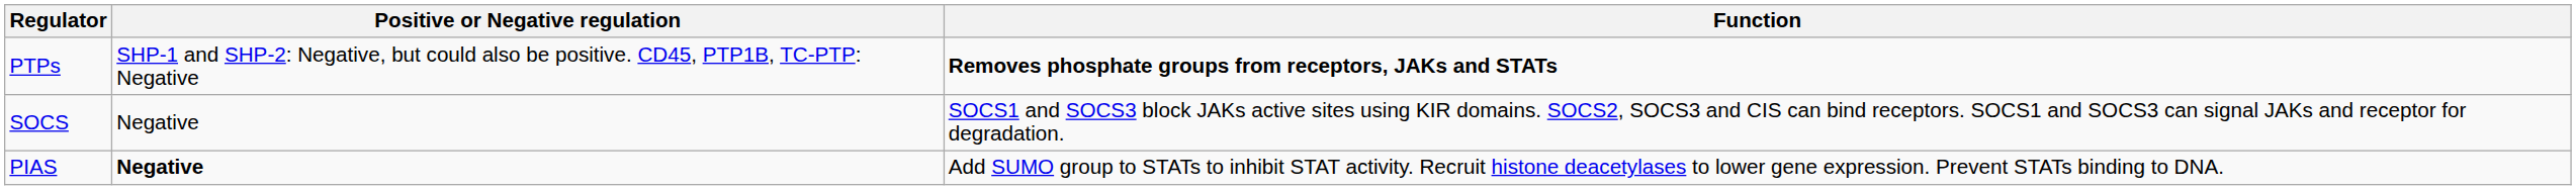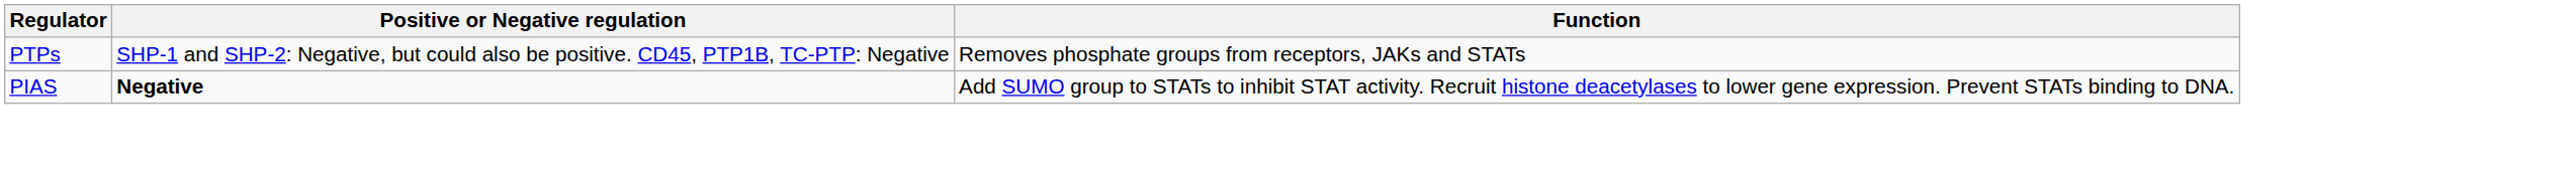PTPs | Function: bold -> normal
- row: SOCS | Negative | SOCS1 and SOCS3 block JAKs active sites using KIR domains. SOCS2, SOCS3 and CIS can bind receptors. SOCS1 and SOCS3 can signal JAKs and receptor for degradation.
